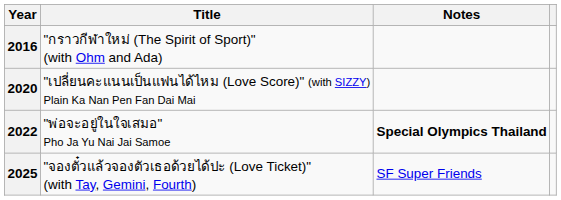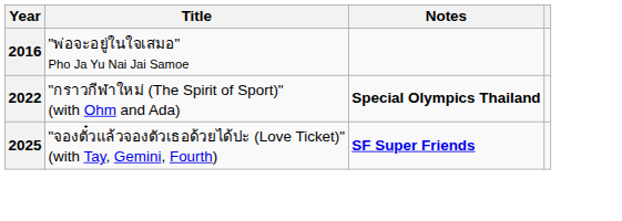2016 | Title: "กราวกีฬาใหม่ (The Spirit of Sport)" (with Ohm and Ada) -> "พ่อจะอยู่ในใจเสมอ" Pho Ja Yu Nai Jai Samoe
- row: 2020 | "เปลี่ยนคะแนนเป็นแฟนได้ไหม (Love Score)" (with SIZZY) Plain Ka Nan Pen Fan Dai Mai
2022 | Title: "พ่อจะอยู่ในใจเสมอ" Pho Ja Yu Nai Jai Samoe -> "กราวกีฬาใหม่ (The Spirit of Sport)" (with Ohm and Ada)
2025 | Notes: normal -> bold
